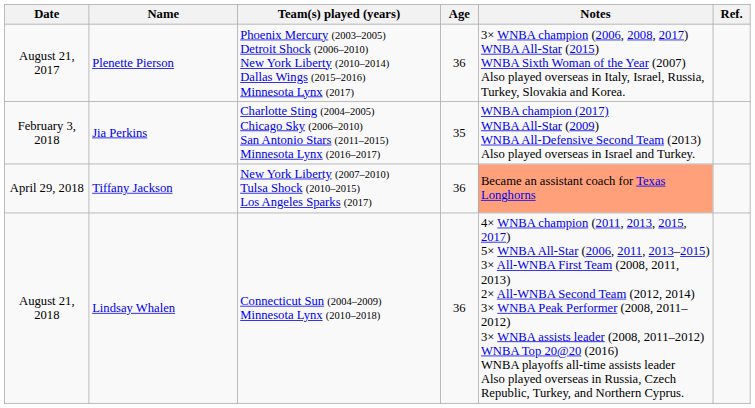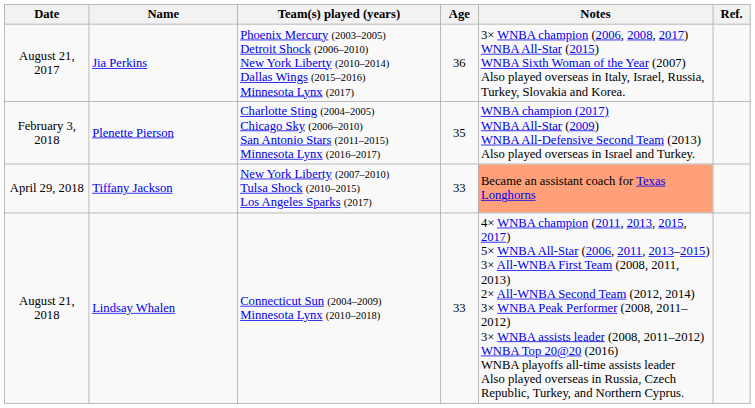August 21, 2017 | Name: Plenette Pierson -> Jia Perkins
February 3, 2018 | Name: Jia Perkins -> Plenette Pierson
April 29, 2018 | Age: 36 -> 33
August 21, 2018 | Age: 36 -> 33
